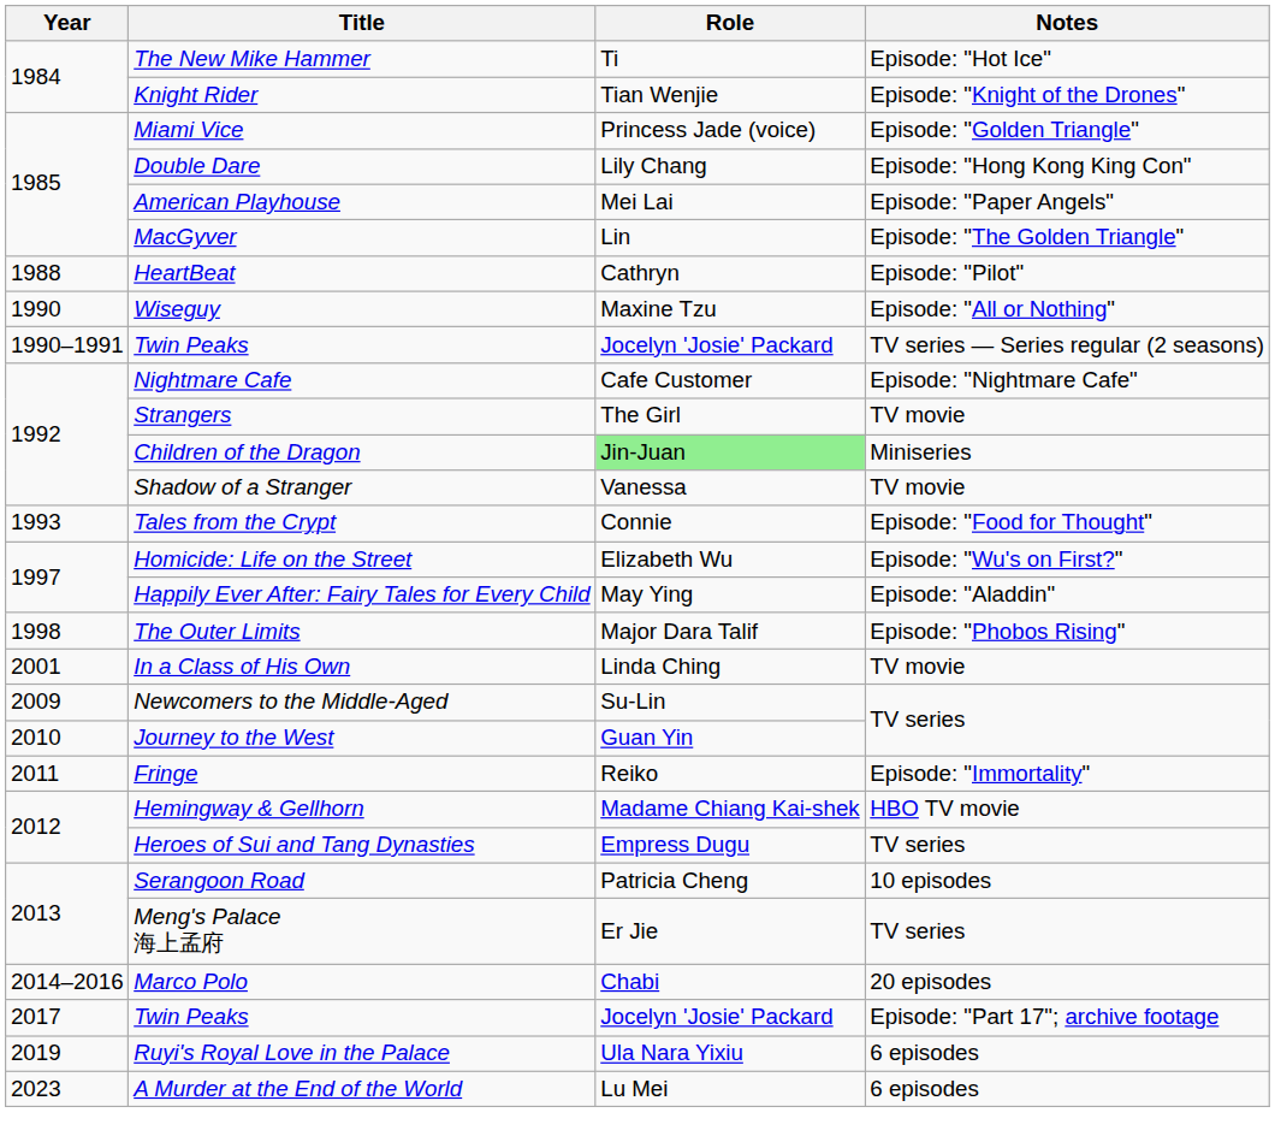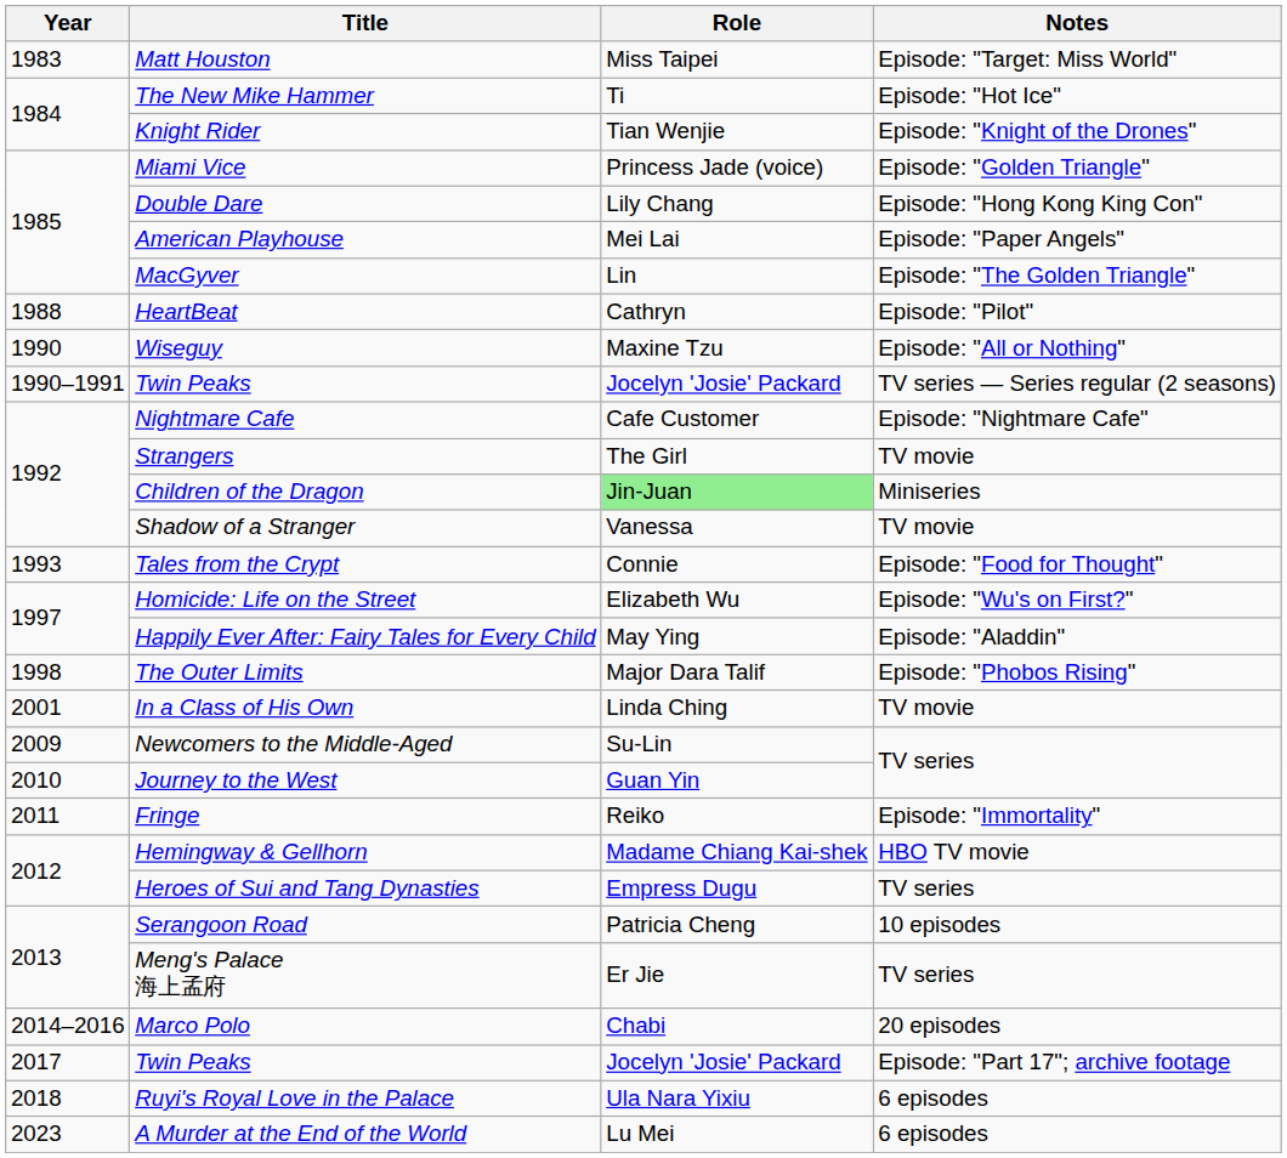+ row: 1983 | Matt Houston | Miss Taipei | Episode: "Target: Miss World"
Ruyi's Royal Love in the Palace | Year: 2019 -> 2018
